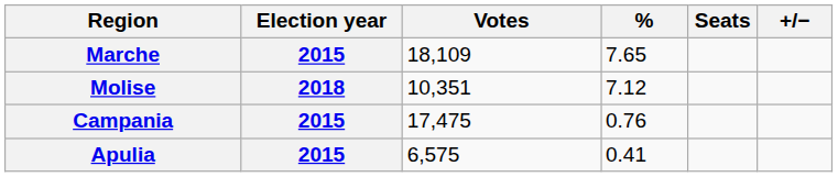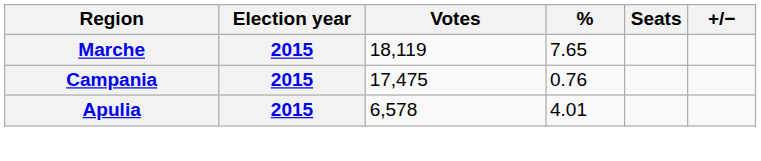Marche | Votes: 18,109 -> 18,119
- row: Molise | 2018 | 10,351 | 7.12
Apulia | Votes: 6,575 -> 6,578
Apulia | %: 0.41 -> 4.01
